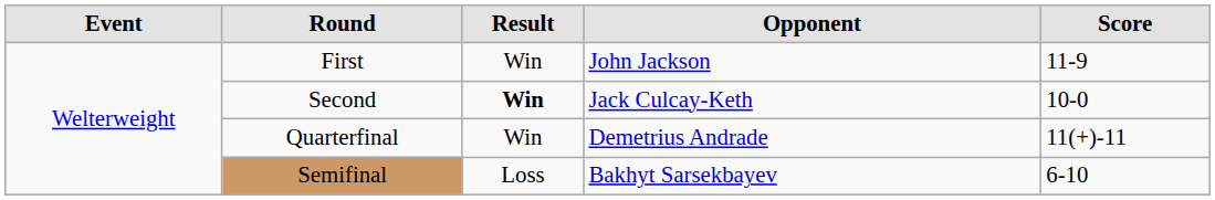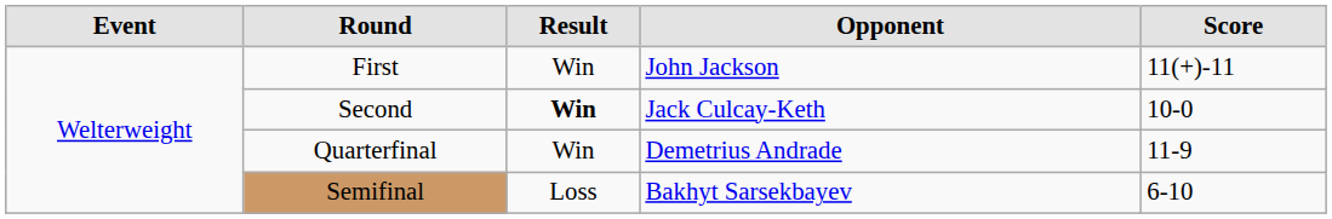First | Score: 11-9 -> 11(+)-11
Quarterfinal | Score: 11(+)-11 -> 11-9
